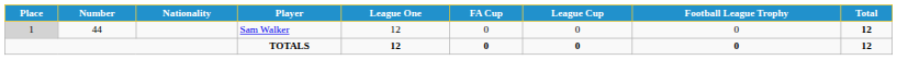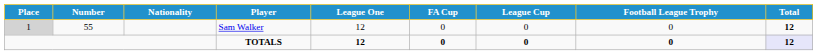Sam Walker | Number: 44 -> 55
TOTALS | Total: no background -> lavender background
